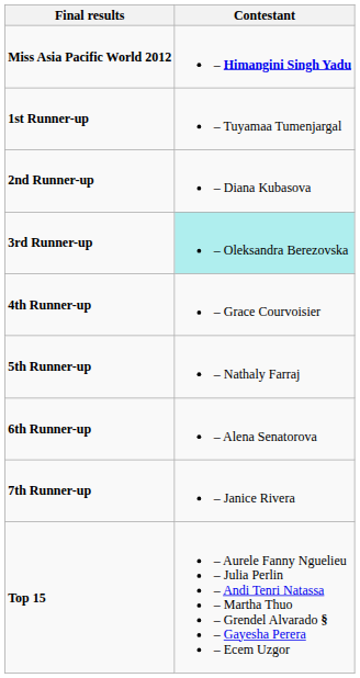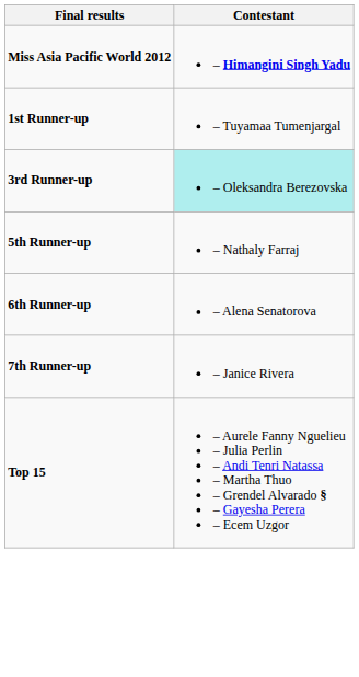- row: 2nd Runner-up | – Diana Kubasova
- row: 4th Runner-up | – Grace Courvoisier
